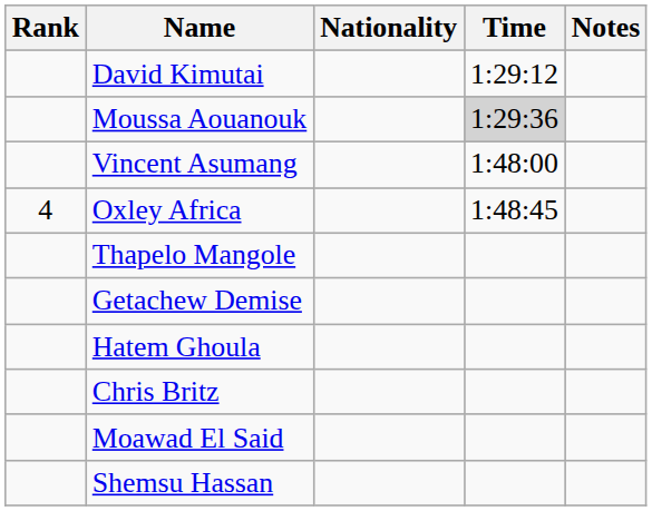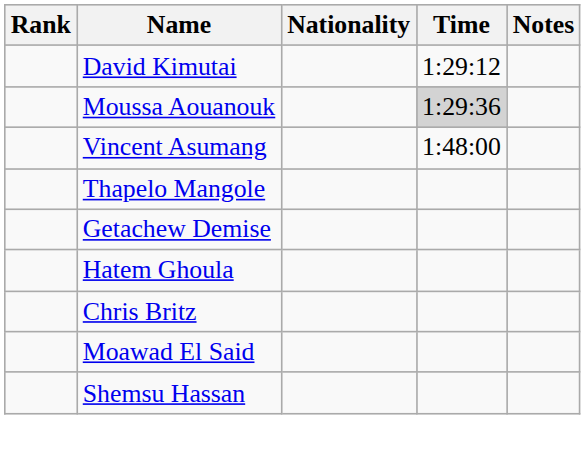- row: 4 | Oxley Africa | 1:48:45
